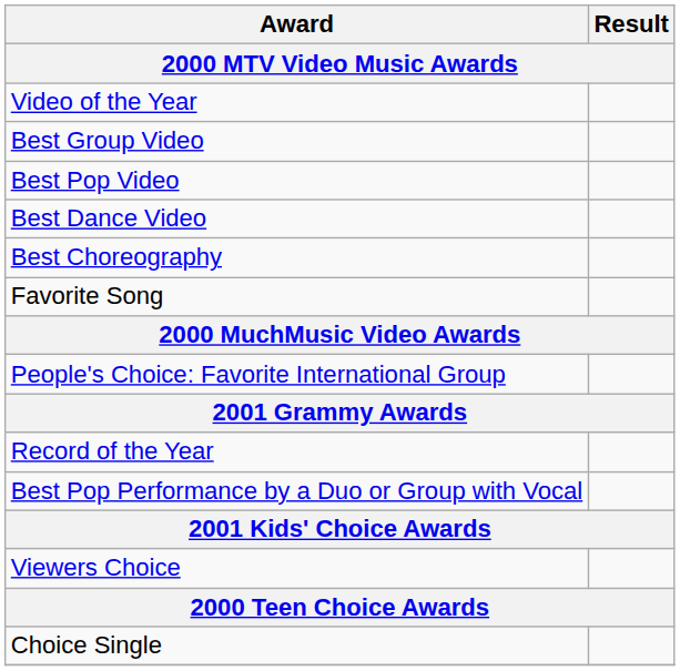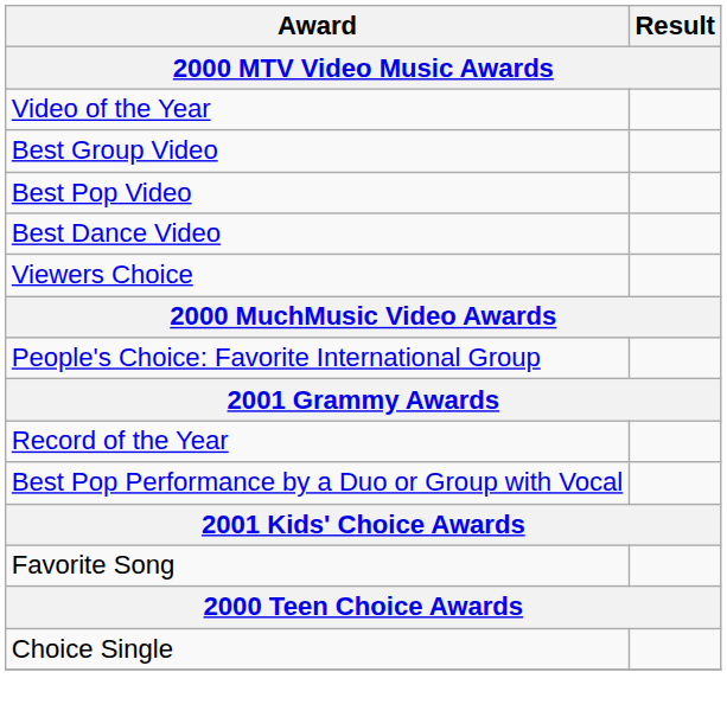- row: Best Choreography
rows swapped: Viewers Choice <-> Favorite Song
